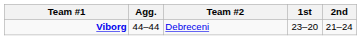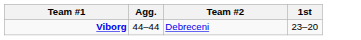- column: 2nd | 21–24
